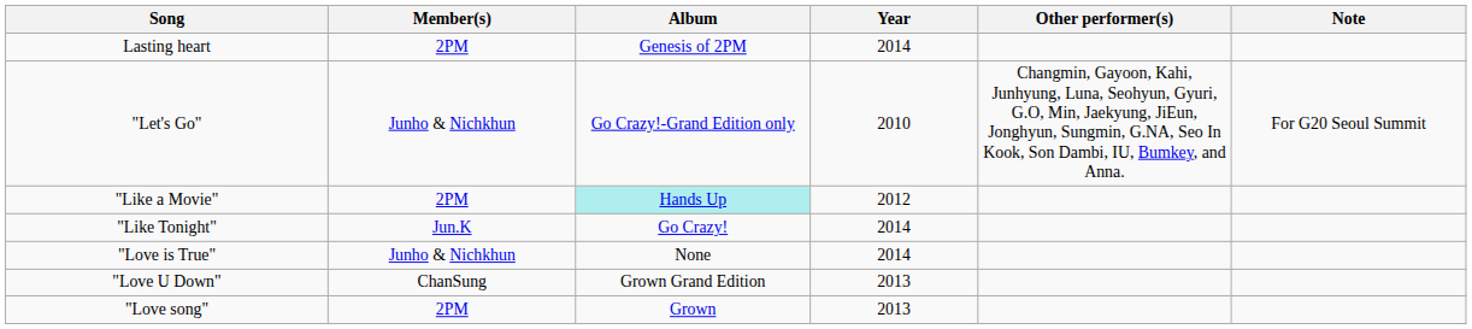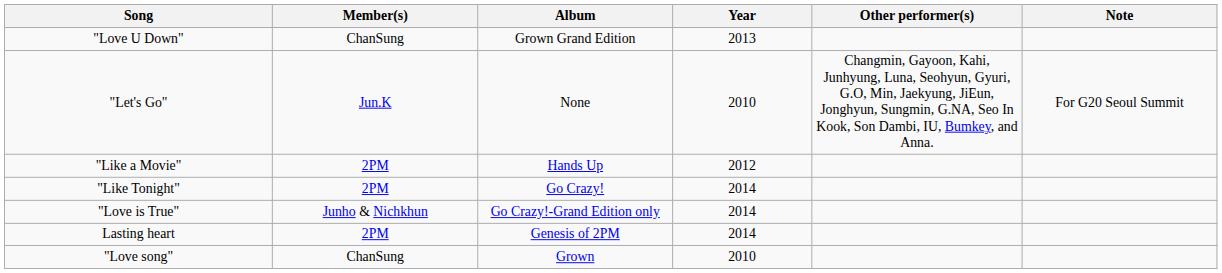rows swapped: Lasting heart <-> "Love U Down"
"Let's Go" | Member(s): Junho & Nichkhun -> Jun.K
"Let's Go" | Album: Go Crazy!-Grand Edition only -> None
"Like a Movie" | Album: paleturquoise background -> no background
"Like Tonight" | Member(s): Jun.K -> 2PM
"Love is True" | Album: None -> Go Crazy!-Grand Edition only
"Love song" | Member(s): 2PM -> ChanSung
"Love song" | Year: 2013 -> 2010
